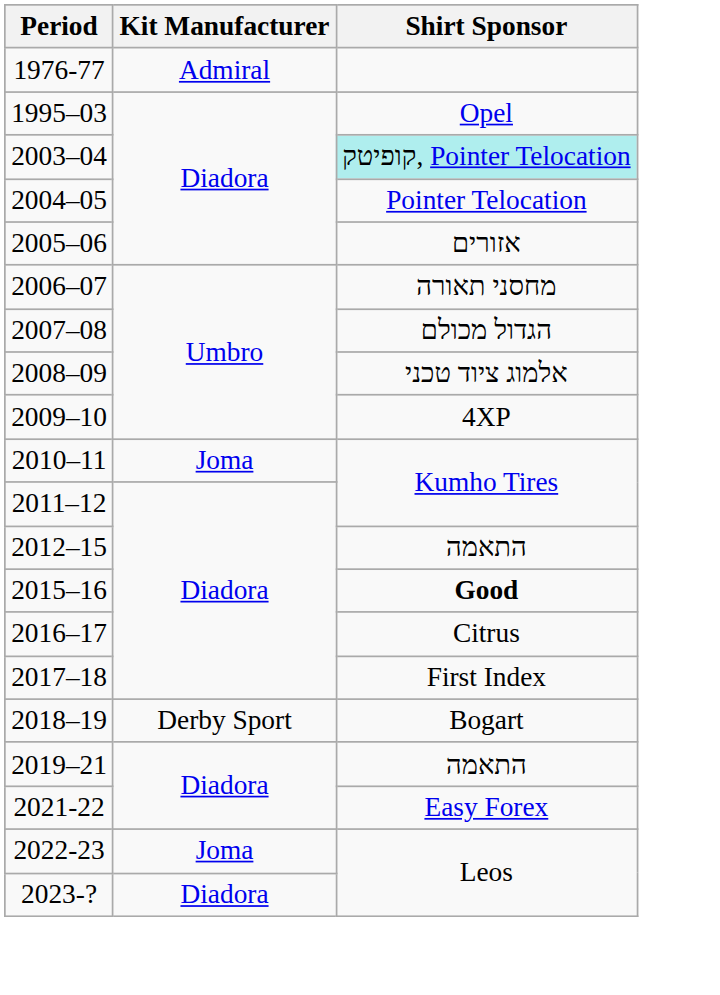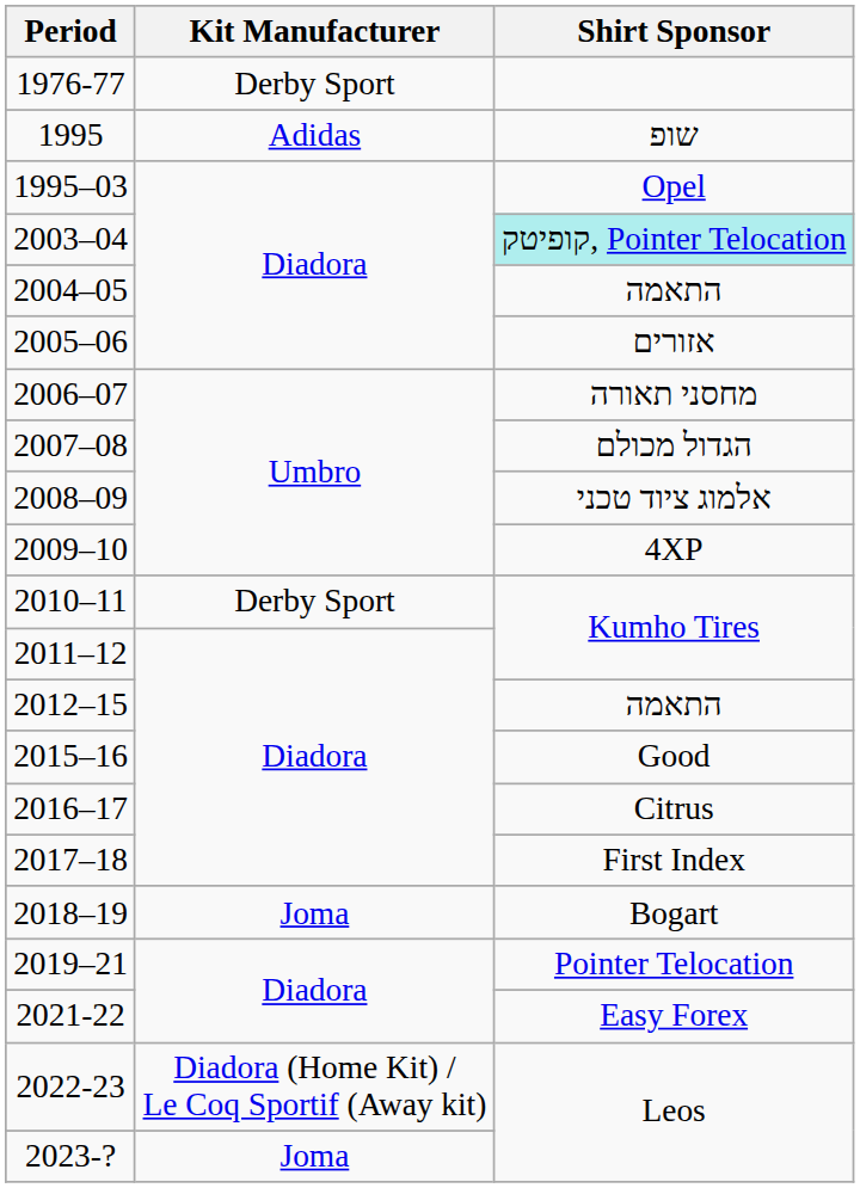1976-77 | Kit Manufacturer: Admiral -> Derby Sport
+ row: 1995 | Adidas | שופ
2004–05 | Shirt Sponsor: Pointer Telocation -> התאמה
2010–11 | Kit Manufacturer: Joma -> Derby Sport
2015–16 | Shirt Sponsor: bold -> normal
2018–19 | Kit Manufacturer: Derby Sport -> Joma
2019–21 | Shirt Sponsor: התאמה -> Pointer Telocation
2022-23 | Kit Manufacturer: Joma -> Diadora (Home Kit) / Le Coq Sportif (Away kit)
2023-? | Kit Manufacturer: Diadora -> Joma
